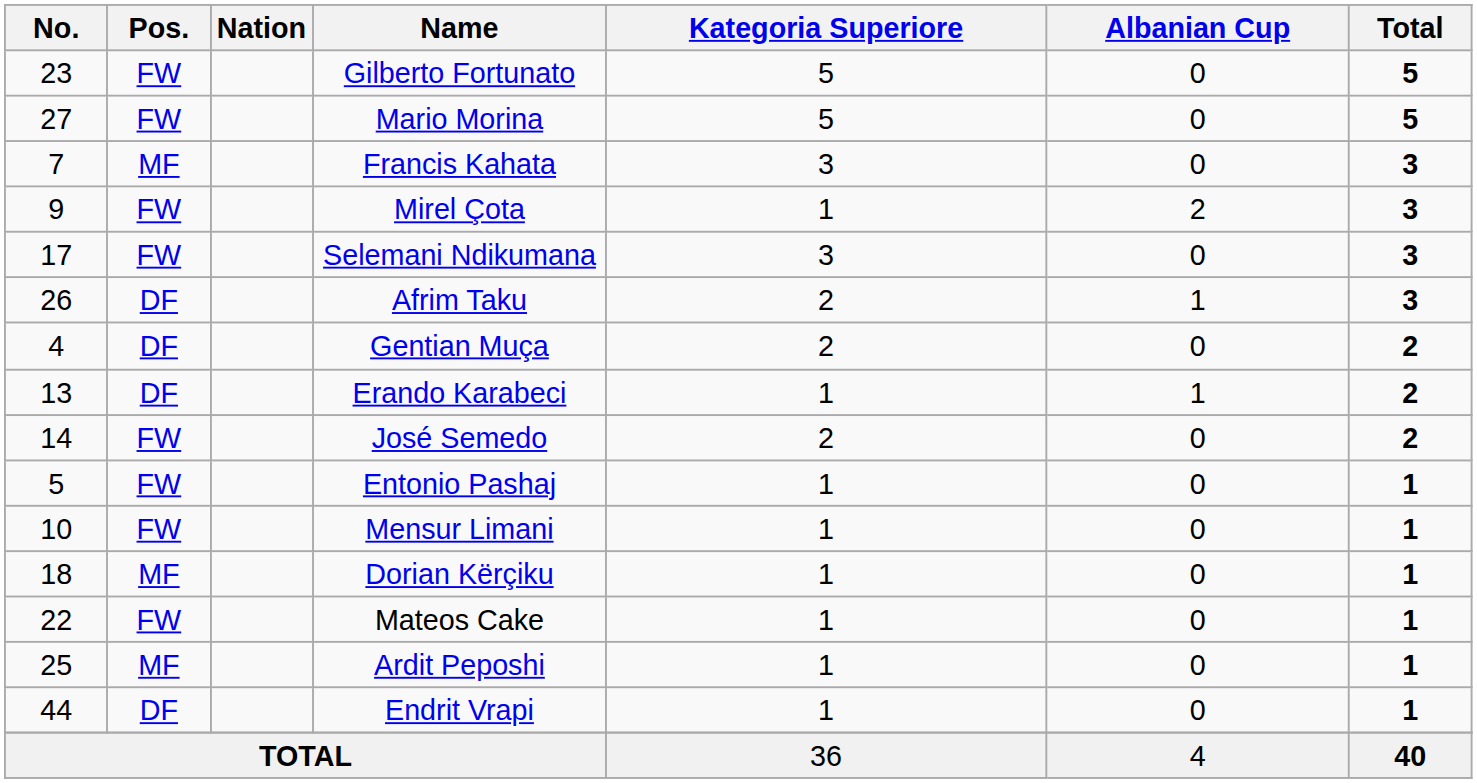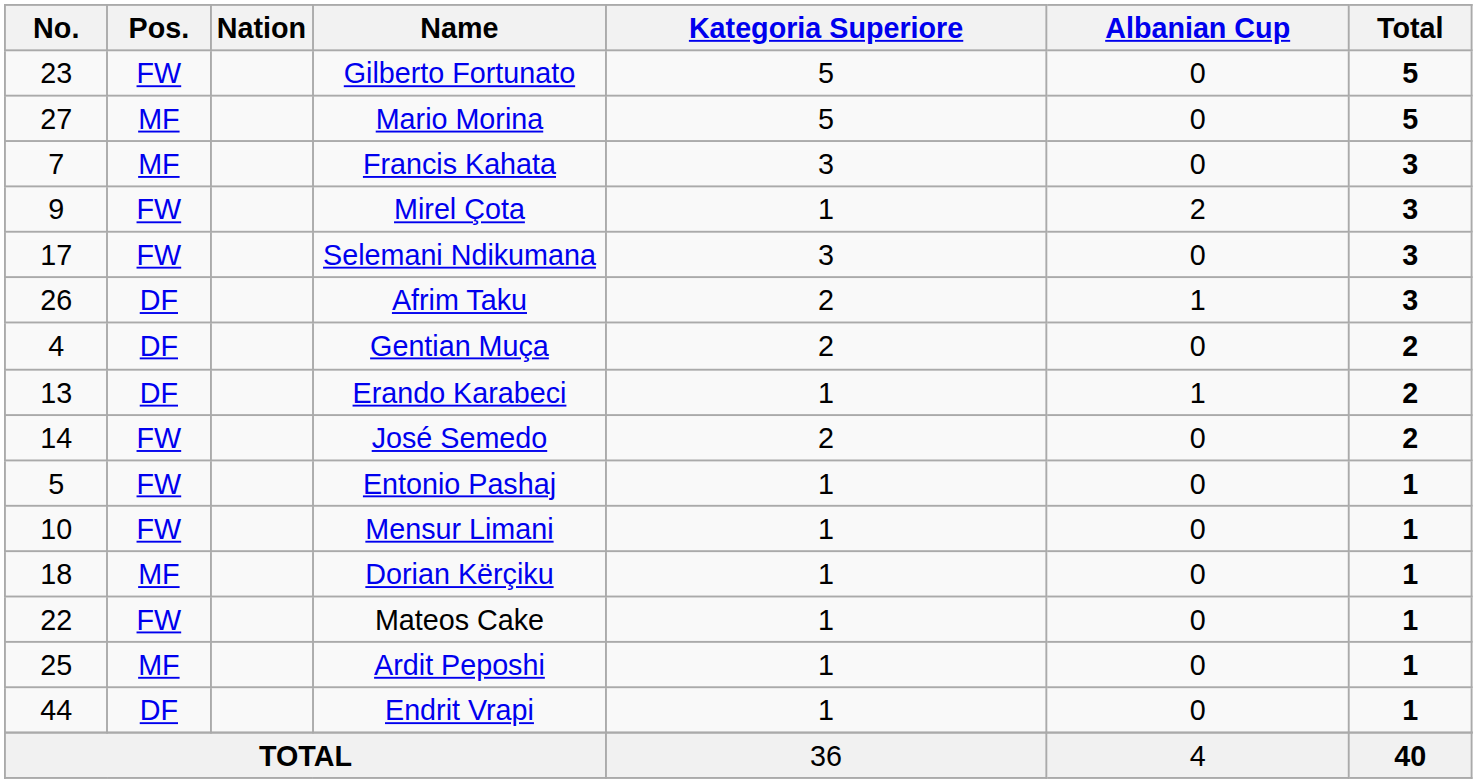Mario Morina | Pos.: FW -> MF
